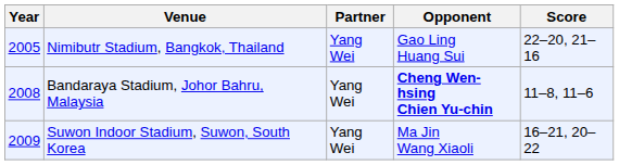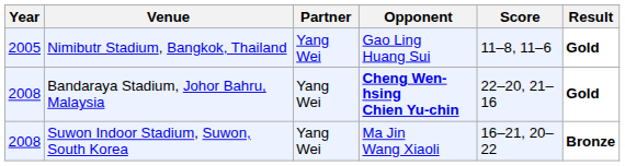+ column: Result | Gold | Gold | Bronze
Nimibutr Stadium, Bangkok, Thailand | Score: 22–20, 21–16 -> 11–8, 11–6
Bandaraya Stadium, Johor Bahru, Malaysia | Score: 11–8, 11–6 -> 22–20, 21–16
Suwon Indoor Stadium, Suwon, South Korea | Year: 2009 -> 2008
